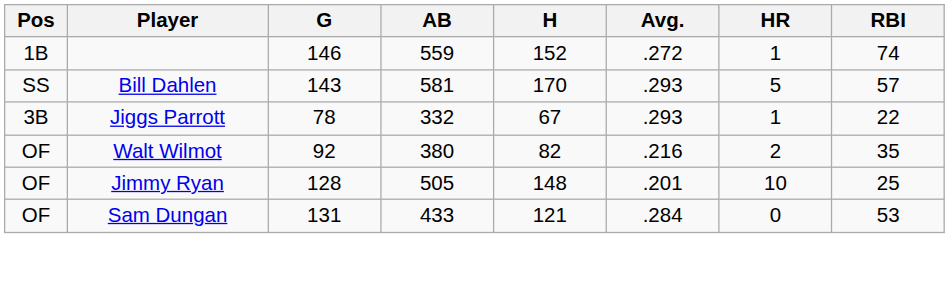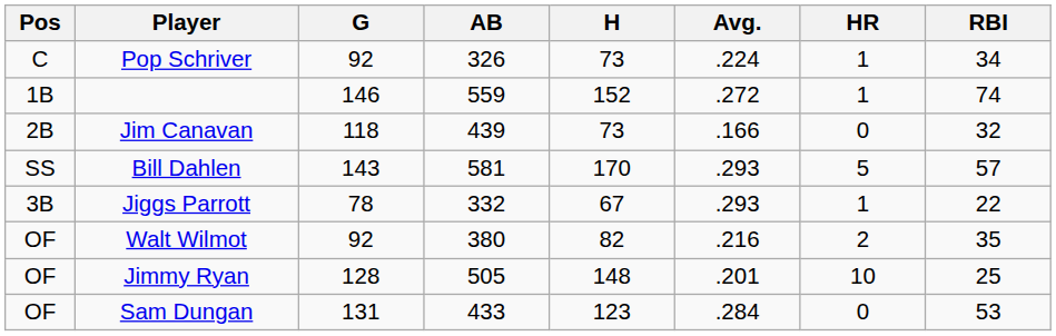+ row: C | Pop Schriver | 92 | 326 | 73 | .224 | 1 | 34
+ row: 2B | Jim Canavan | 118 | 439 | 73 | .166 | 0 | 32
Sam Dungan | H: 121 -> 123
